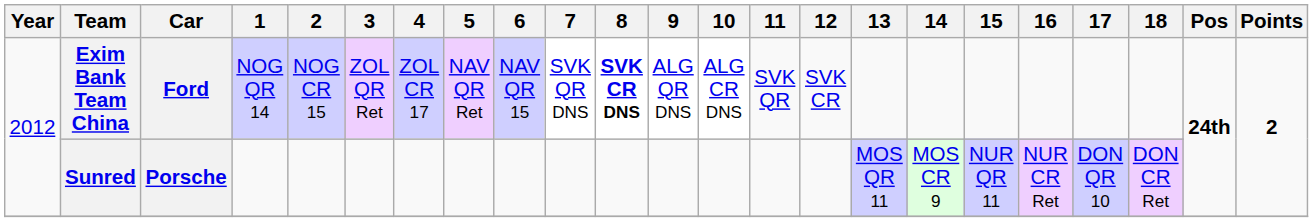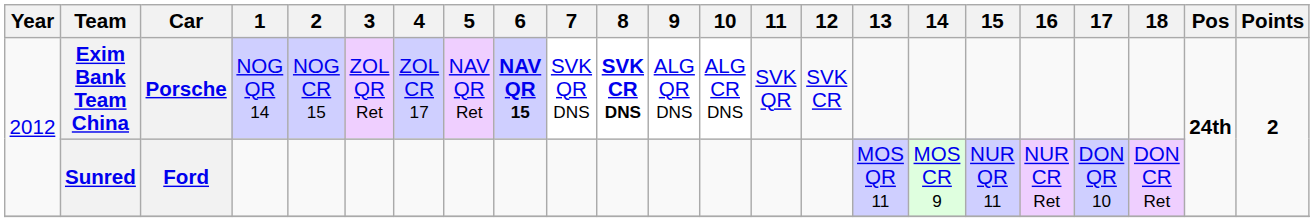Exim Bank Team China | Car: Ford -> Porsche
Exim Bank Team China | 6: normal -> bold
Sunred | Car: Porsche -> Ford
